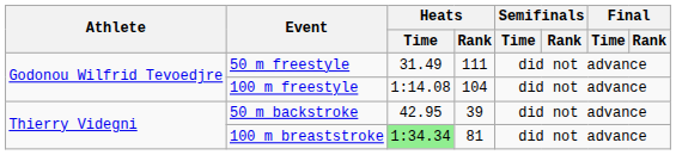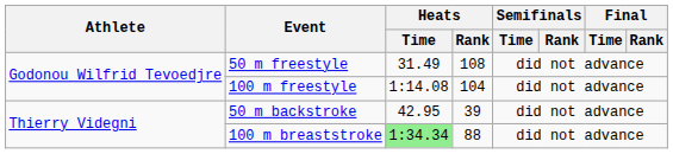50 m freestyle | Heats / Rank: 111 -> 108
100 m breaststroke | Heats / Rank: 81 -> 88
